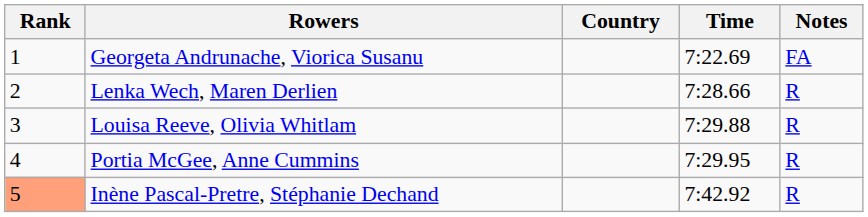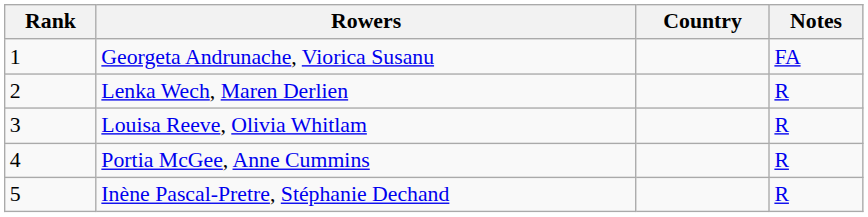- column: Time | 7:22.69 | 7:28.66 | 7:29.88 | 7:29.95 | 7:42.92
Inène Pascal-Pretre, Stéphanie Dechand | Rank: lightsalmon background -> no background
